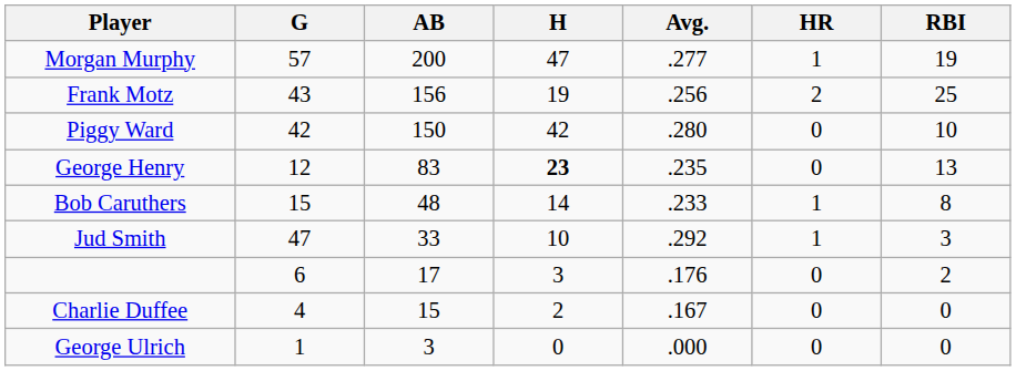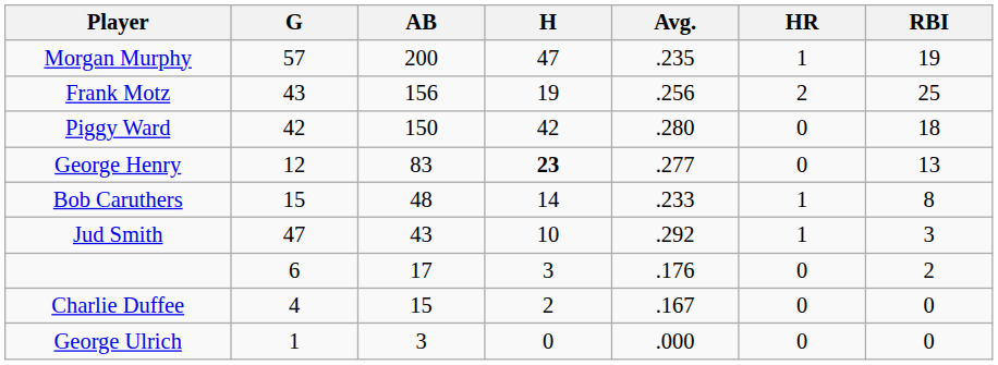Morgan Murphy | Avg.: .277 -> .235
Piggy Ward | RBI: 10 -> 18
George Henry | Avg.: .235 -> .277
Jud Smith | AB: 33 -> 43
